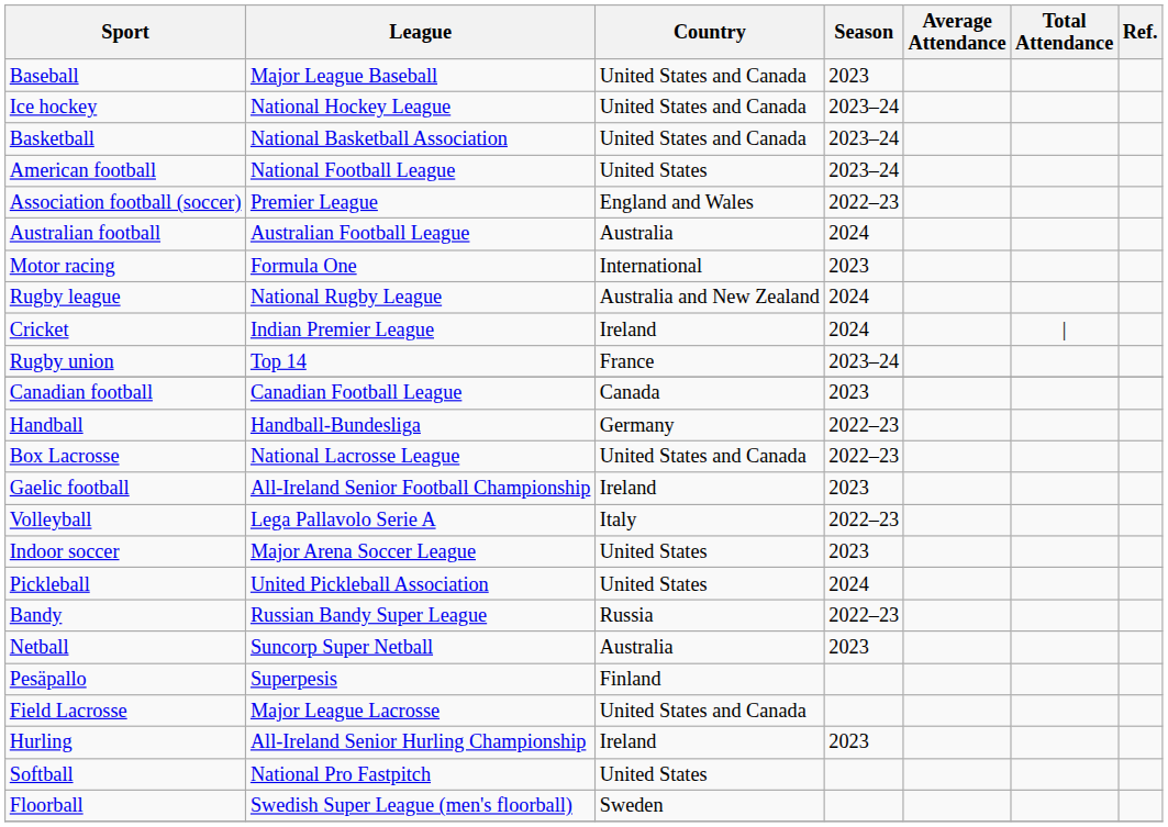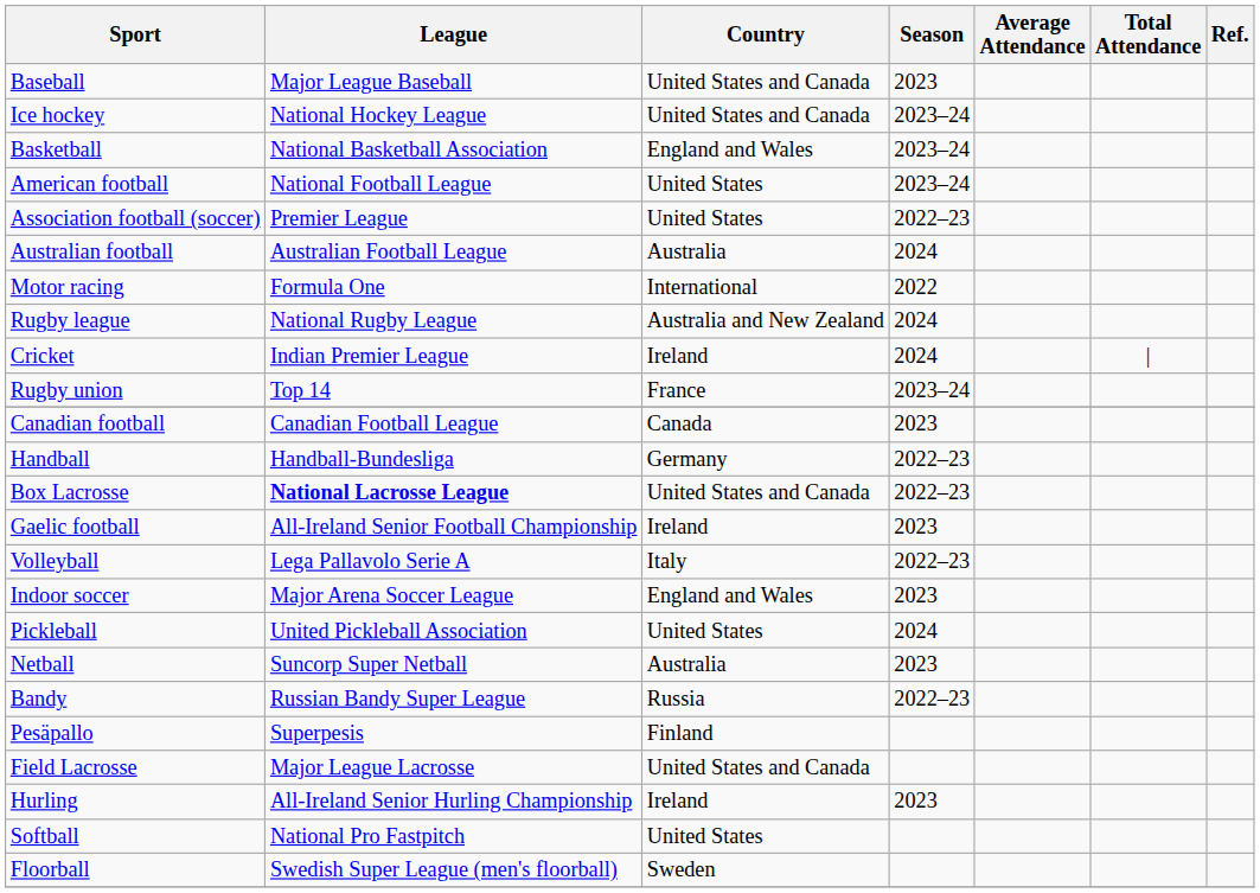Basketball | Country: United States and Canada -> England and Wales
Association football (soccer) | Country: England and Wales -> United States
Motor racing | Season: 2023 -> 2022
Box Lacrosse | League: normal -> bold
Indoor soccer | Country: United States -> England and Wales
rows swapped: Bandy <-> Netball
